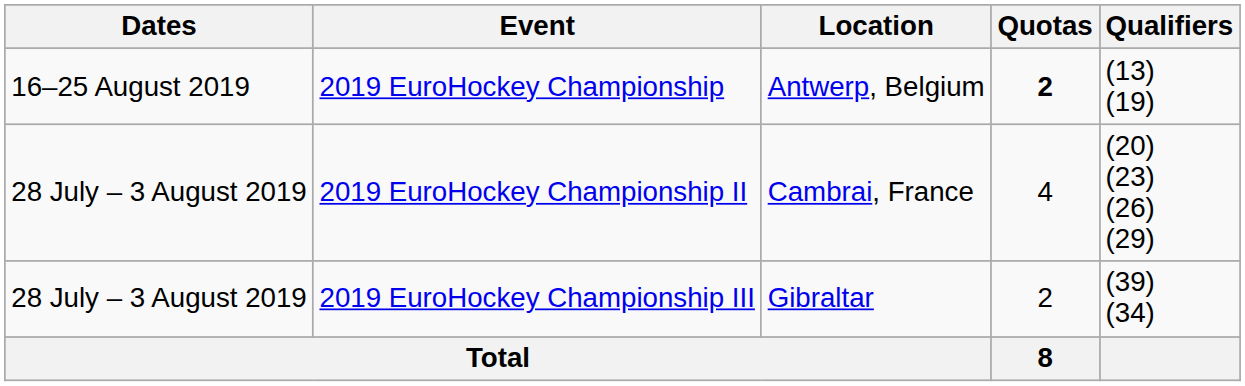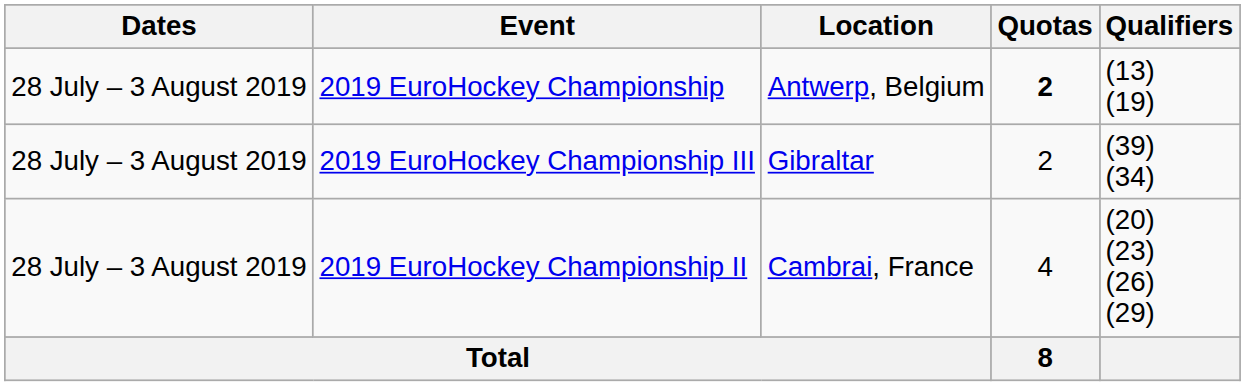2019 EuroHockey Championship | Dates: 16–25 August 2019 -> 28 July – 3 August 2019
rows swapped: 2019 EuroHockey Championship II <-> 2019 EuroHockey Championship III
